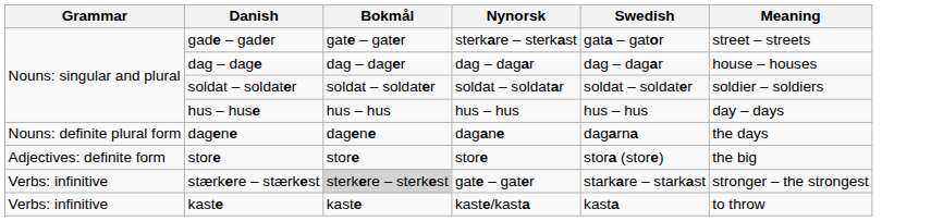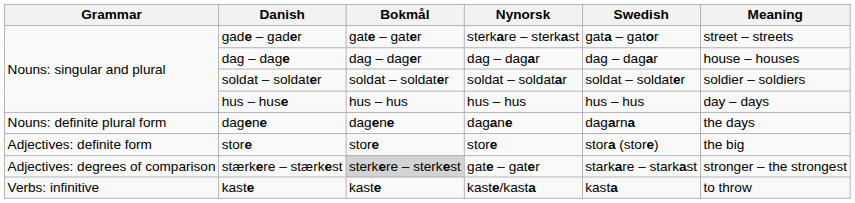stærkere – stærkest | Grammar: Verbs: infinitive -> Adjectives: degrees of comparison
